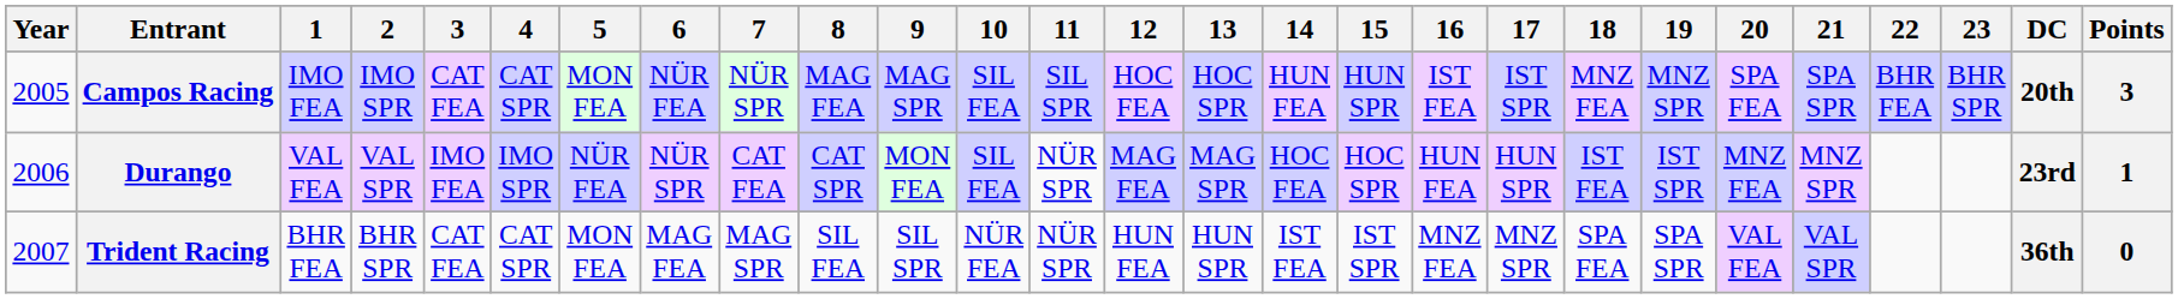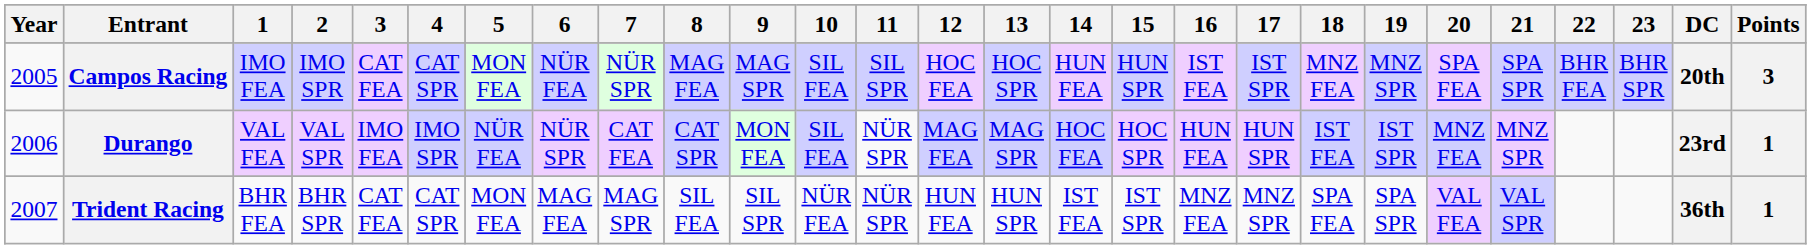Trident Racing | Points: 0 -> 1
